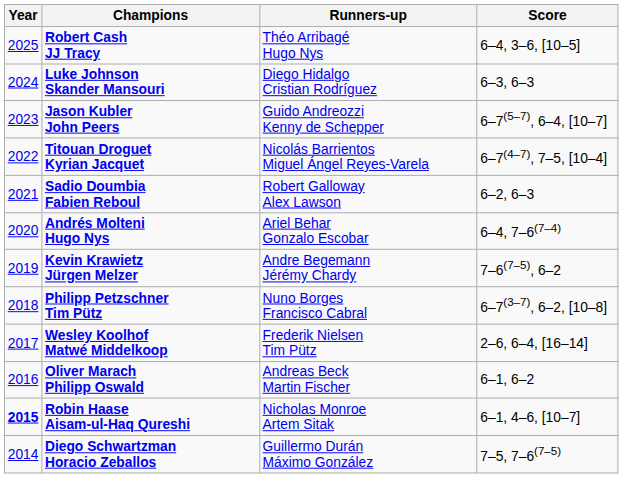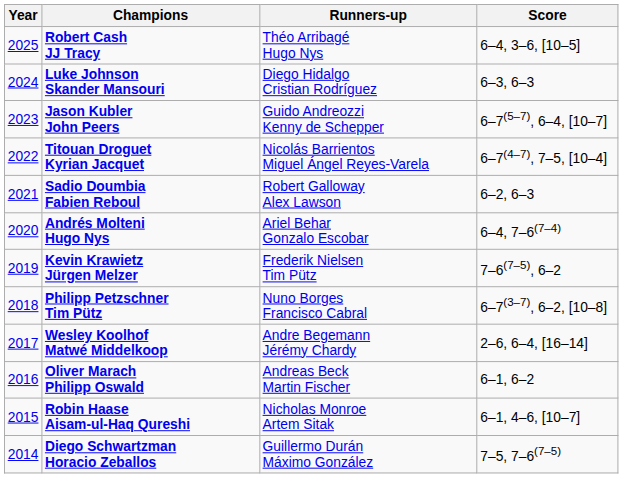Kevin Krawietz Jürgen Melzer | Runners-up: Andre Begemann Jérémy Chardy -> Frederik Nielsen Tim Pütz
Wesley Koolhof Matwé Middelkoop | Runners-up: Frederik Nielsen Tim Pütz -> Andre Begemann Jérémy Chardy
Robin Haase Aisam-ul-Haq Qureshi | Year: bold -> normal
